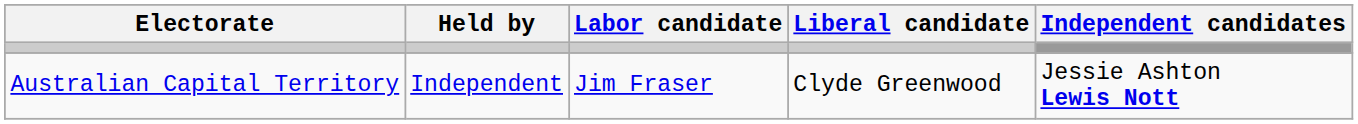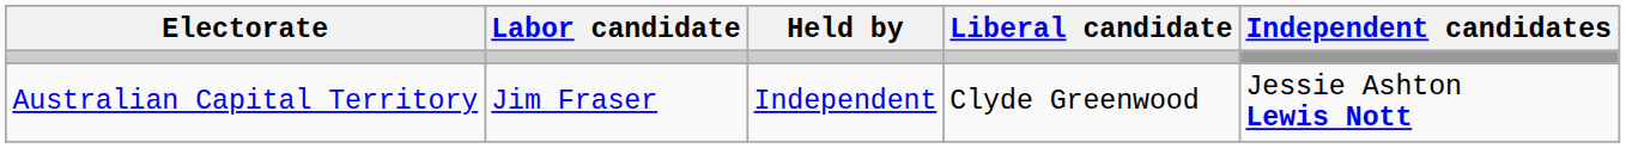columns swapped: Held by <-> Labor candidate
